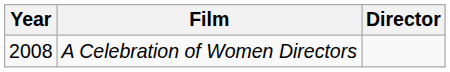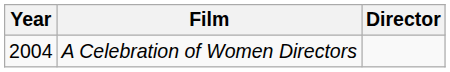A Celebration of Women Directors | Year: 2008 -> 2004
